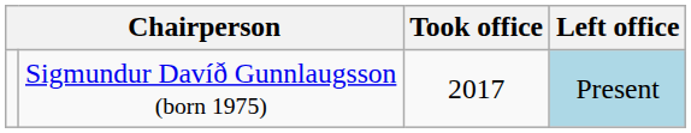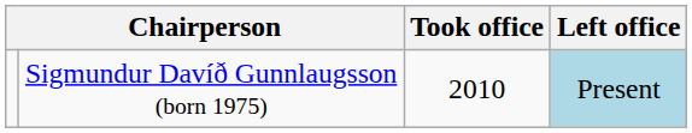Sigmundur Davíð Gunnlaugsson (born 1975) | Took office: 2017 -> 2010
